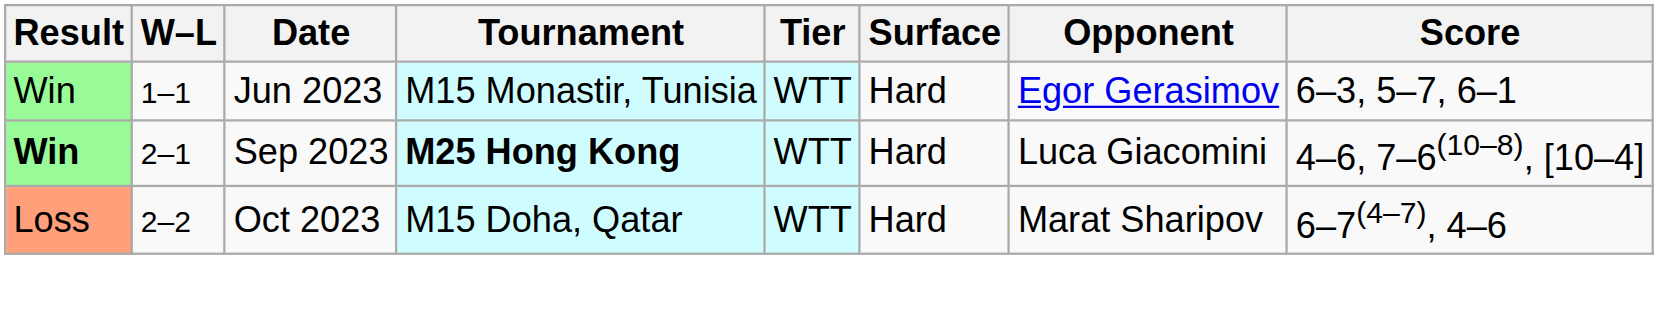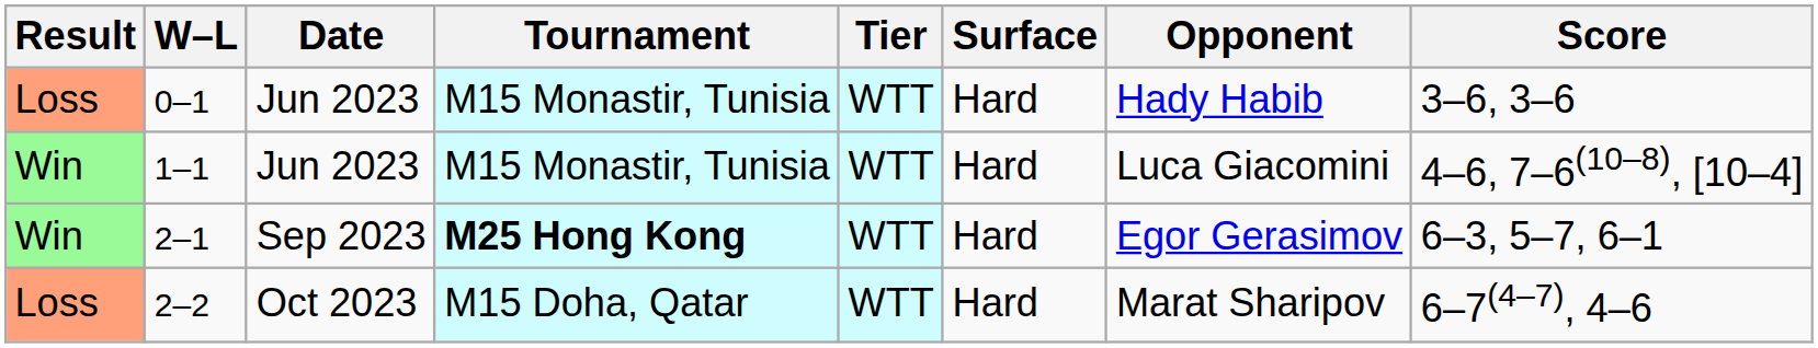+ row: Loss | 0–1 | Jun 2023 | M15 Monastir, Tunisia | WTT | Hard | Hady Habib | 3–6, 3–6
1–1 | Opponent: Egor Gerasimov -> Luca Giacomini
1–1 | Score: 6–3, 5–7, 6–1 -> 4–6, 7–6(10–8), [10–4]
2–1 | Result: bold -> normal
2–1 | Opponent: Luca Giacomini -> Egor Gerasimov
2–1 | Score: 4–6, 7–6(10–8), [10–4] -> 6–3, 5–7, 6–1
